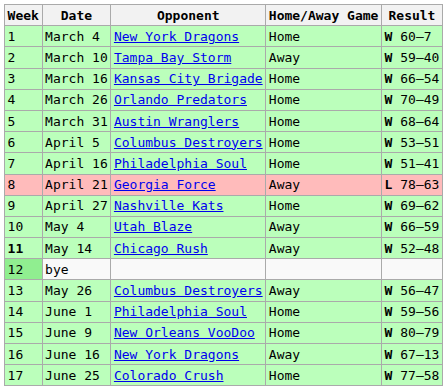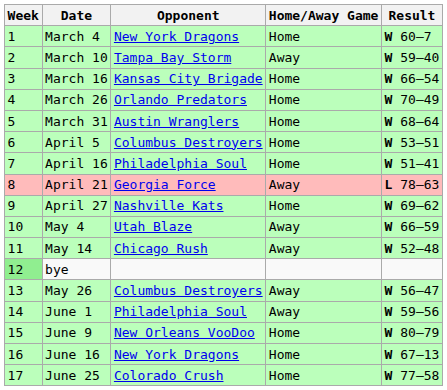May 14 | Week: bold -> normal
June 1 | Home/Away Game: Home -> Away
June 16 | Home/Away Game: Away -> Home
